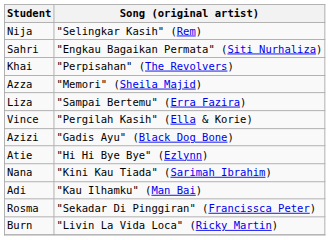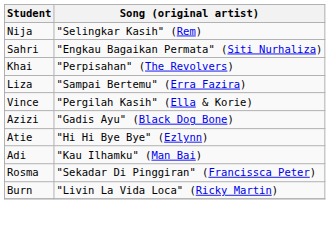- row: Azza | "Memori" (Sheila Majid)
- row: Nana | "Kini Kau Tiada" (Sarimah Ibrahim)
